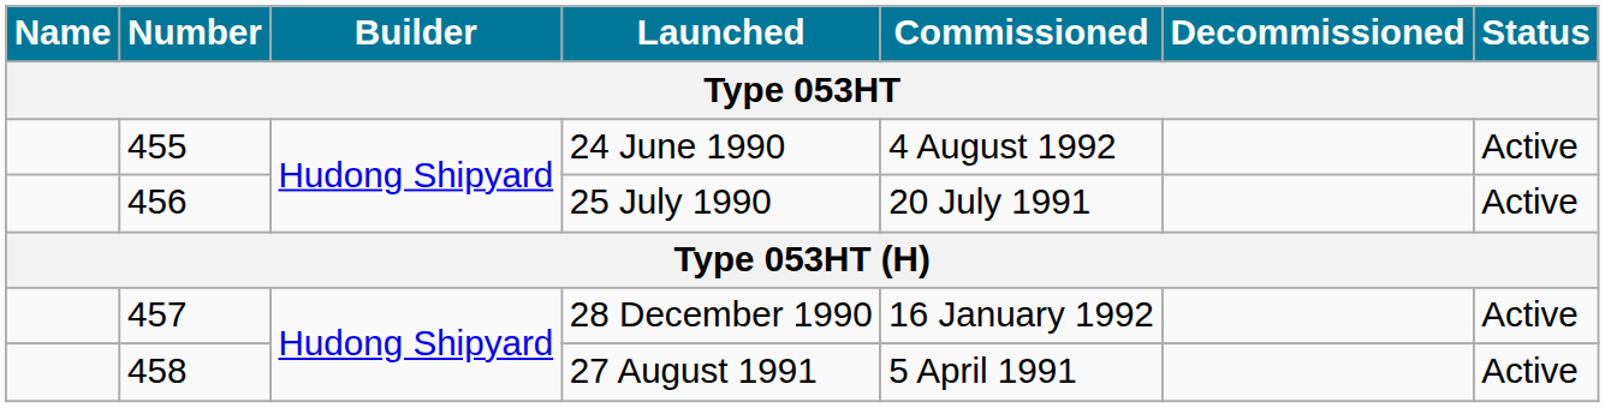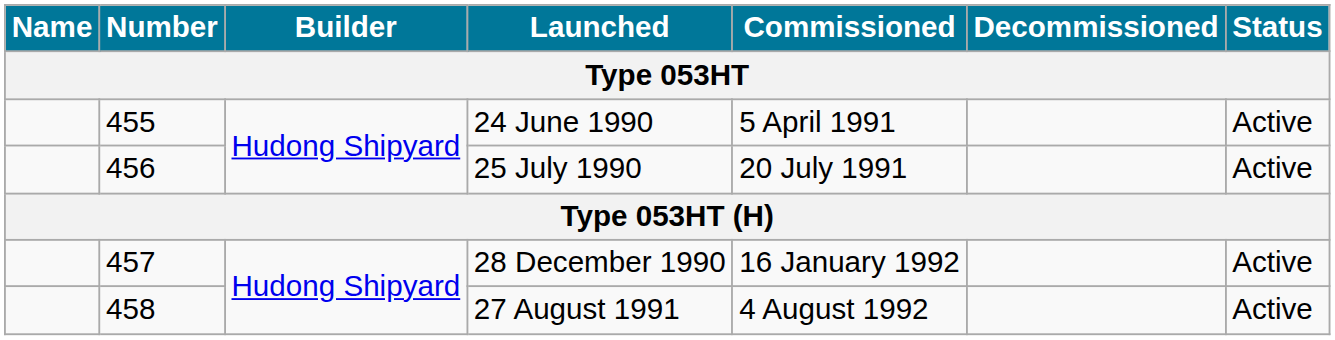24 June 1990 | Commissioned: 4 August 1992 -> 5 April 1991
27 August 1991 | Commissioned: 5 April 1991 -> 4 August 1992
